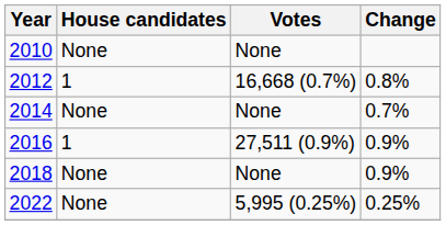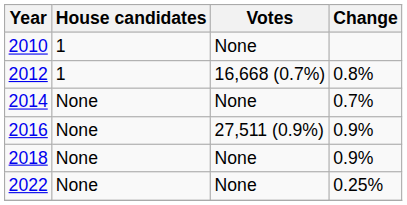2010 | House candidates: None -> 1
2016 | House candidates: 1 -> None
2022 | Votes: 5,995 (0.25%) -> None
